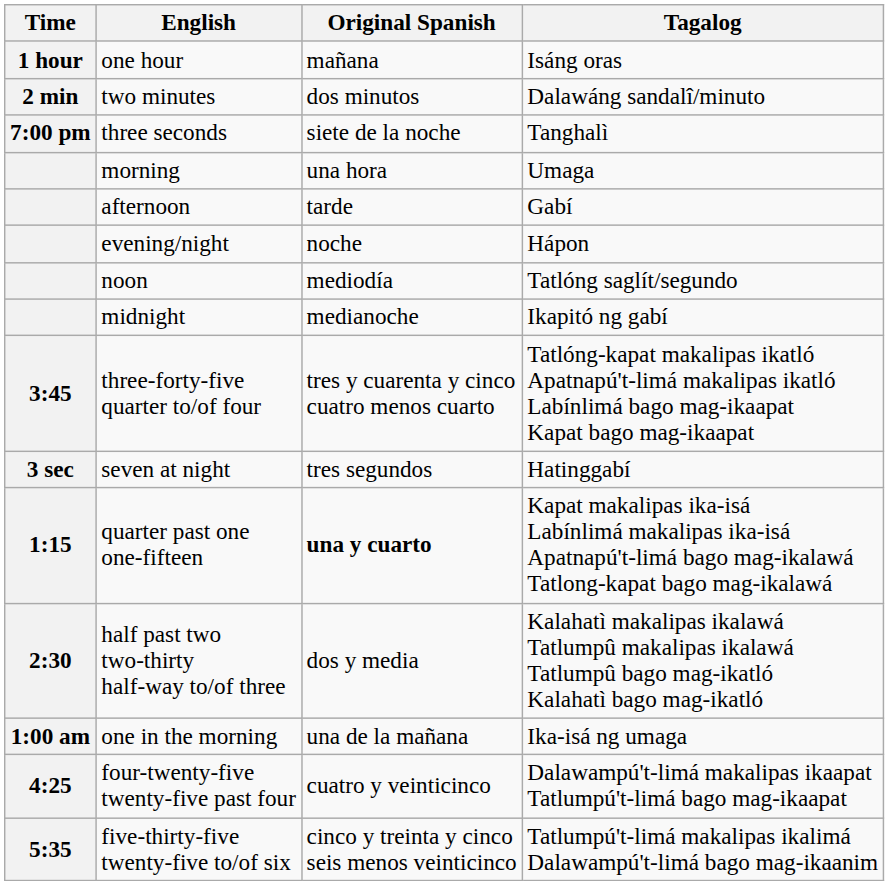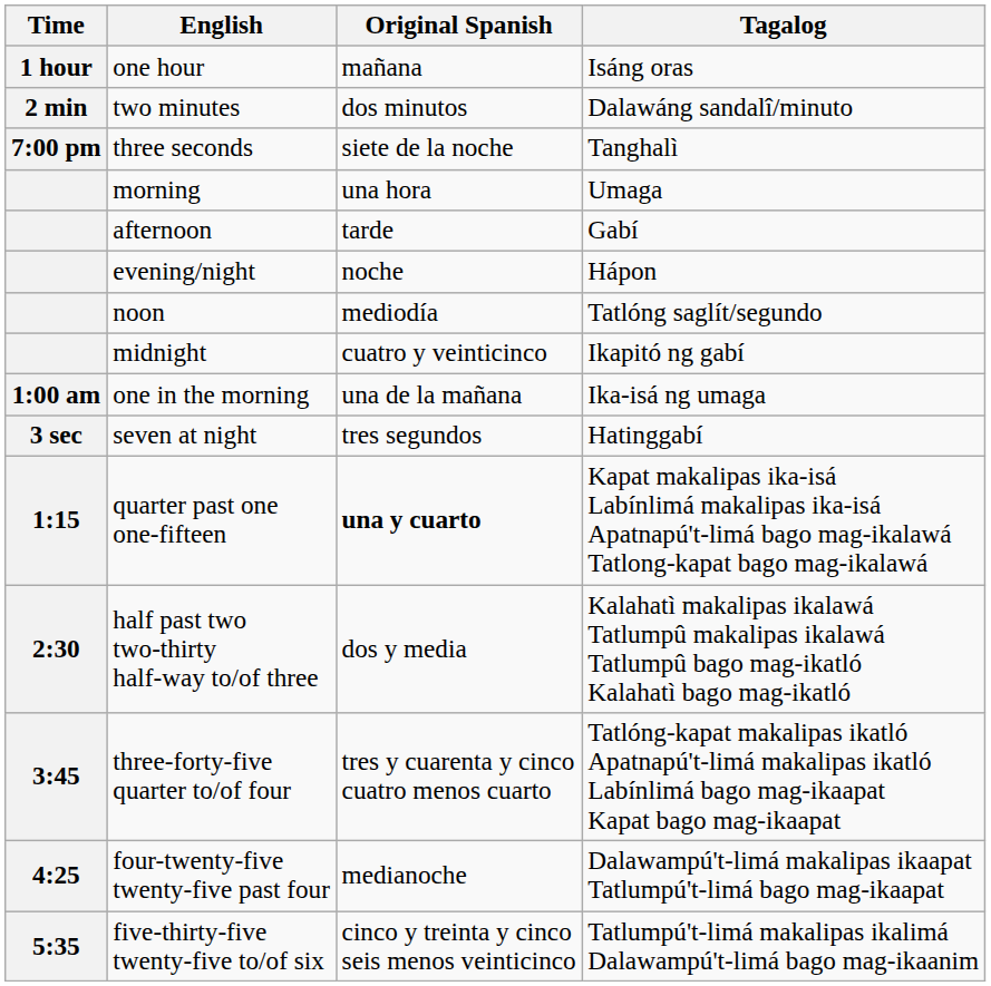midnight | Original Spanish: medianoche -> cuatro y veinticinco
rows swapped: one in the morning <-> three-forty-five quarter to/of four
four-twenty-five twenty-five past four | Original Spanish: cuatro y veinticinco -> medianoche
